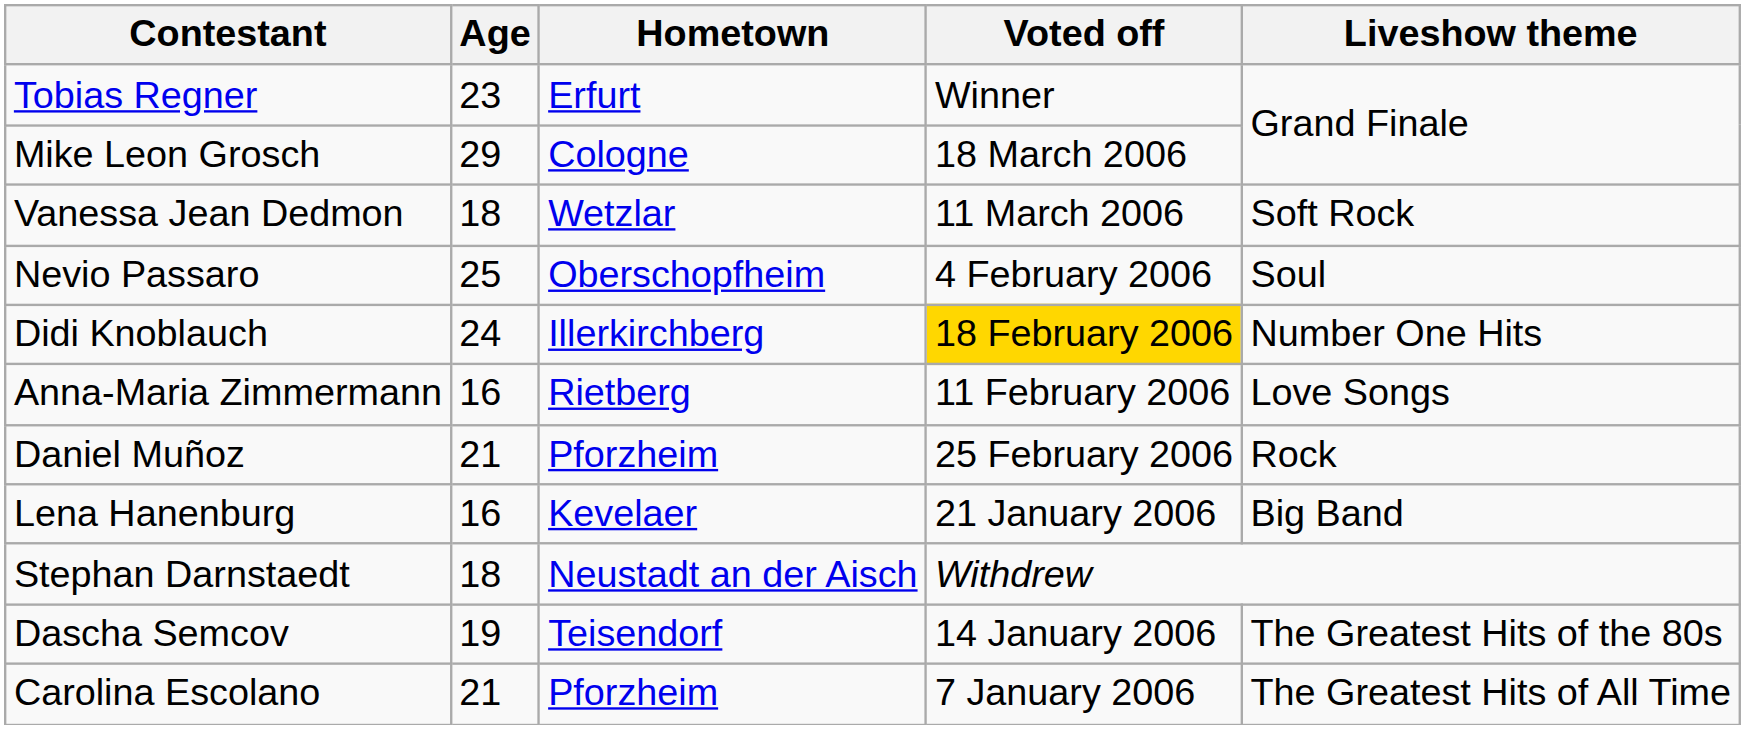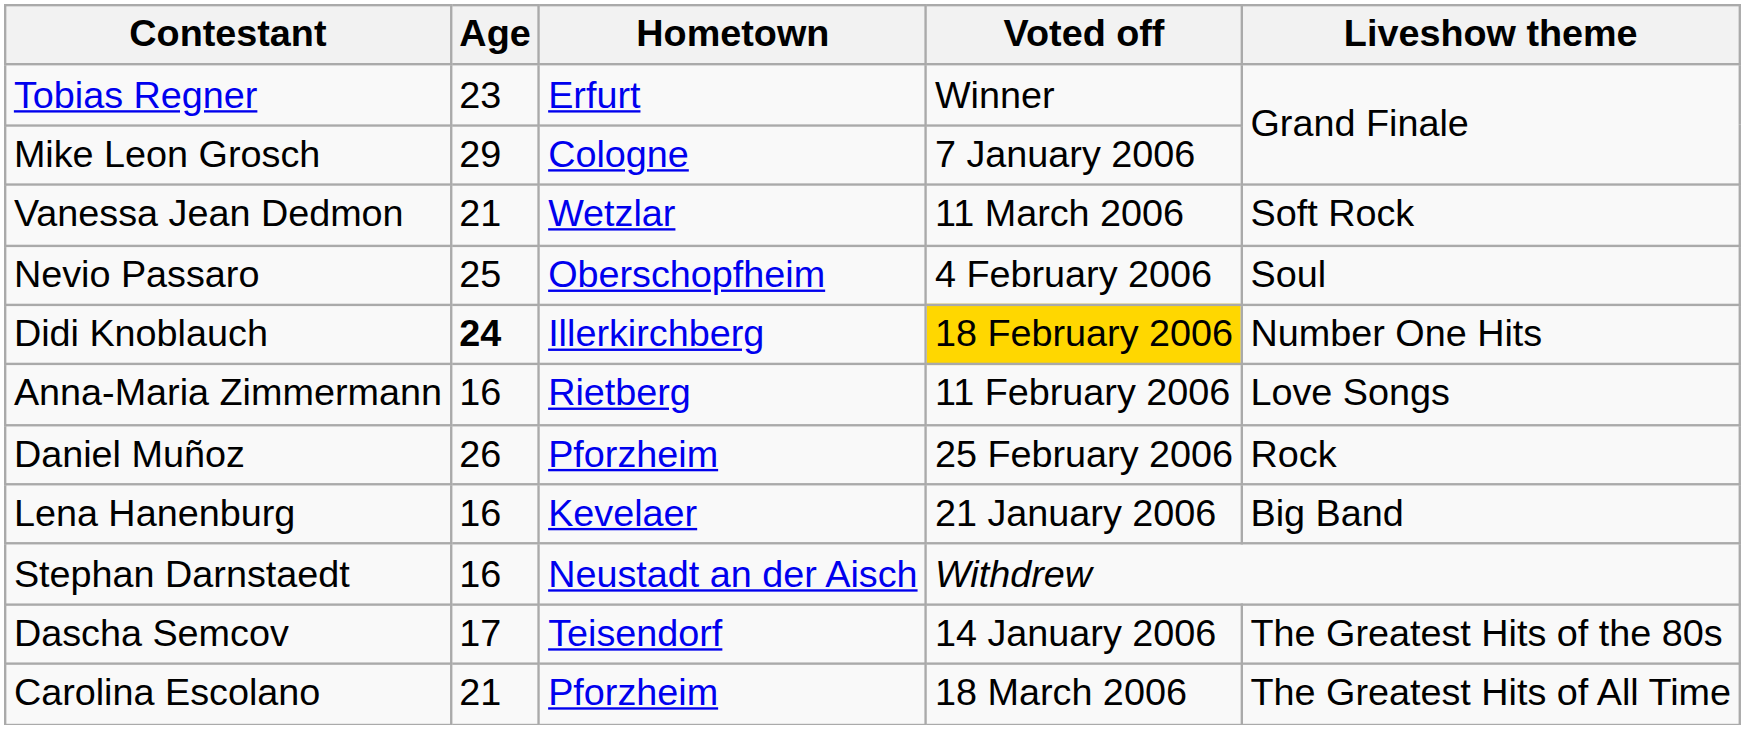Mike Leon Grosch | Voted off: 18 March 2006 -> 7 January 2006
Vanessa Jean Dedmon | Age: 18 -> 21
Didi Knoblauch | Age: normal -> bold
Daniel Muñoz | Age: 21 -> 26
Stephan Darnstaedt | Age: 18 -> 16
Dascha Semcov | Age: 19 -> 17
Carolina Escolano | Voted off: 7 January 2006 -> 18 March 2006
